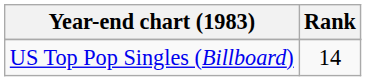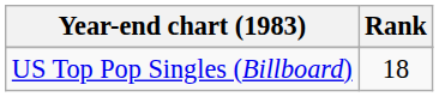US Top Pop Singles (Billboard) | Rank: 14 -> 18
